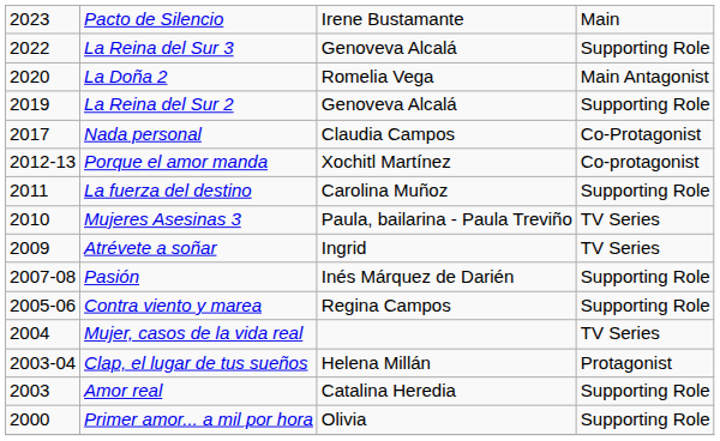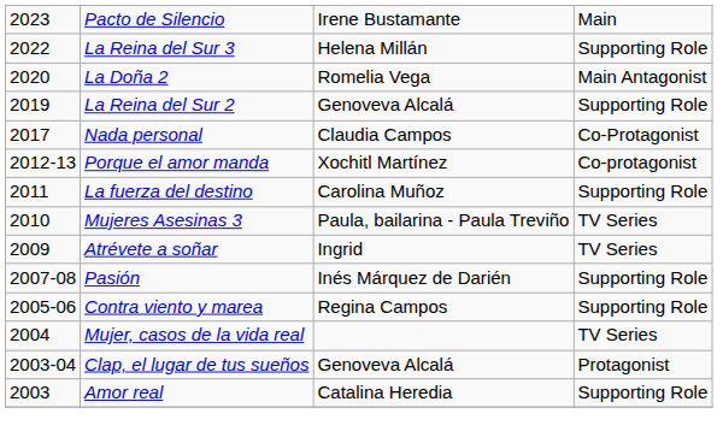La Reina del Sur 3 | column 3: Genoveva Alcalá -> Helena Millán
Clap, el lugar de tus sueños | column 3: Helena Millán -> Genoveva Alcalá
- row: 2000 | Primer amor... a mil por hora | Olivia | Supporting Role
